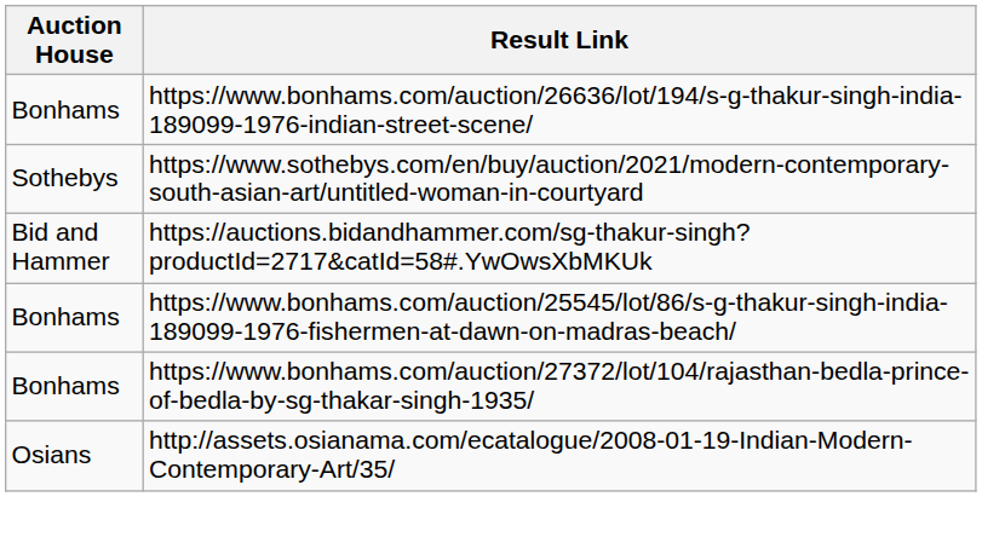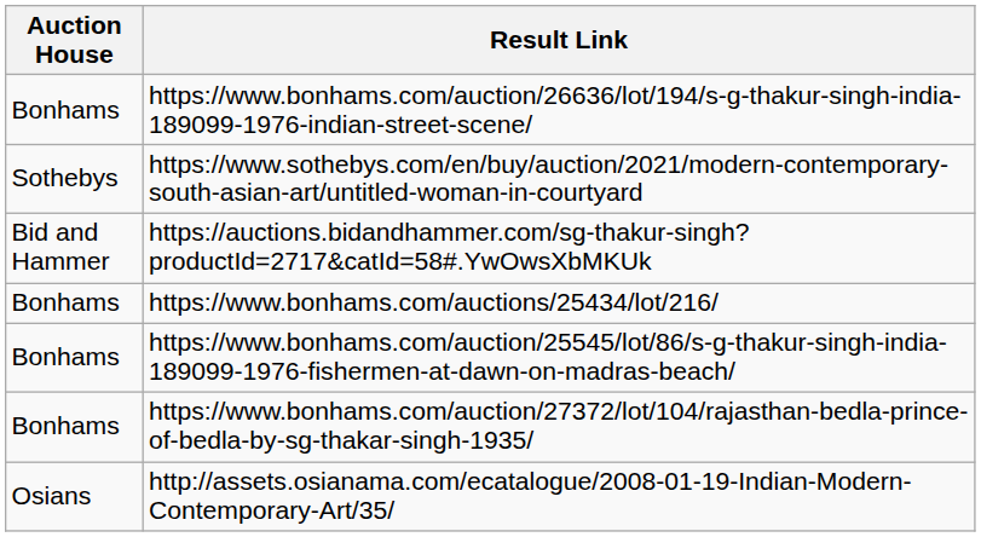+ row: Bonhams | https://www.bonhams.com/auctions/25434/lot/216/
